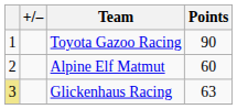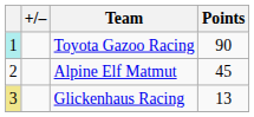Toyota Gazoo Racing | column 1: no background -> paleturquoise background
Alpine Elf Matmut | Points: 60 -> 45
Glickenhaus Racing | Points: 63 -> 13
